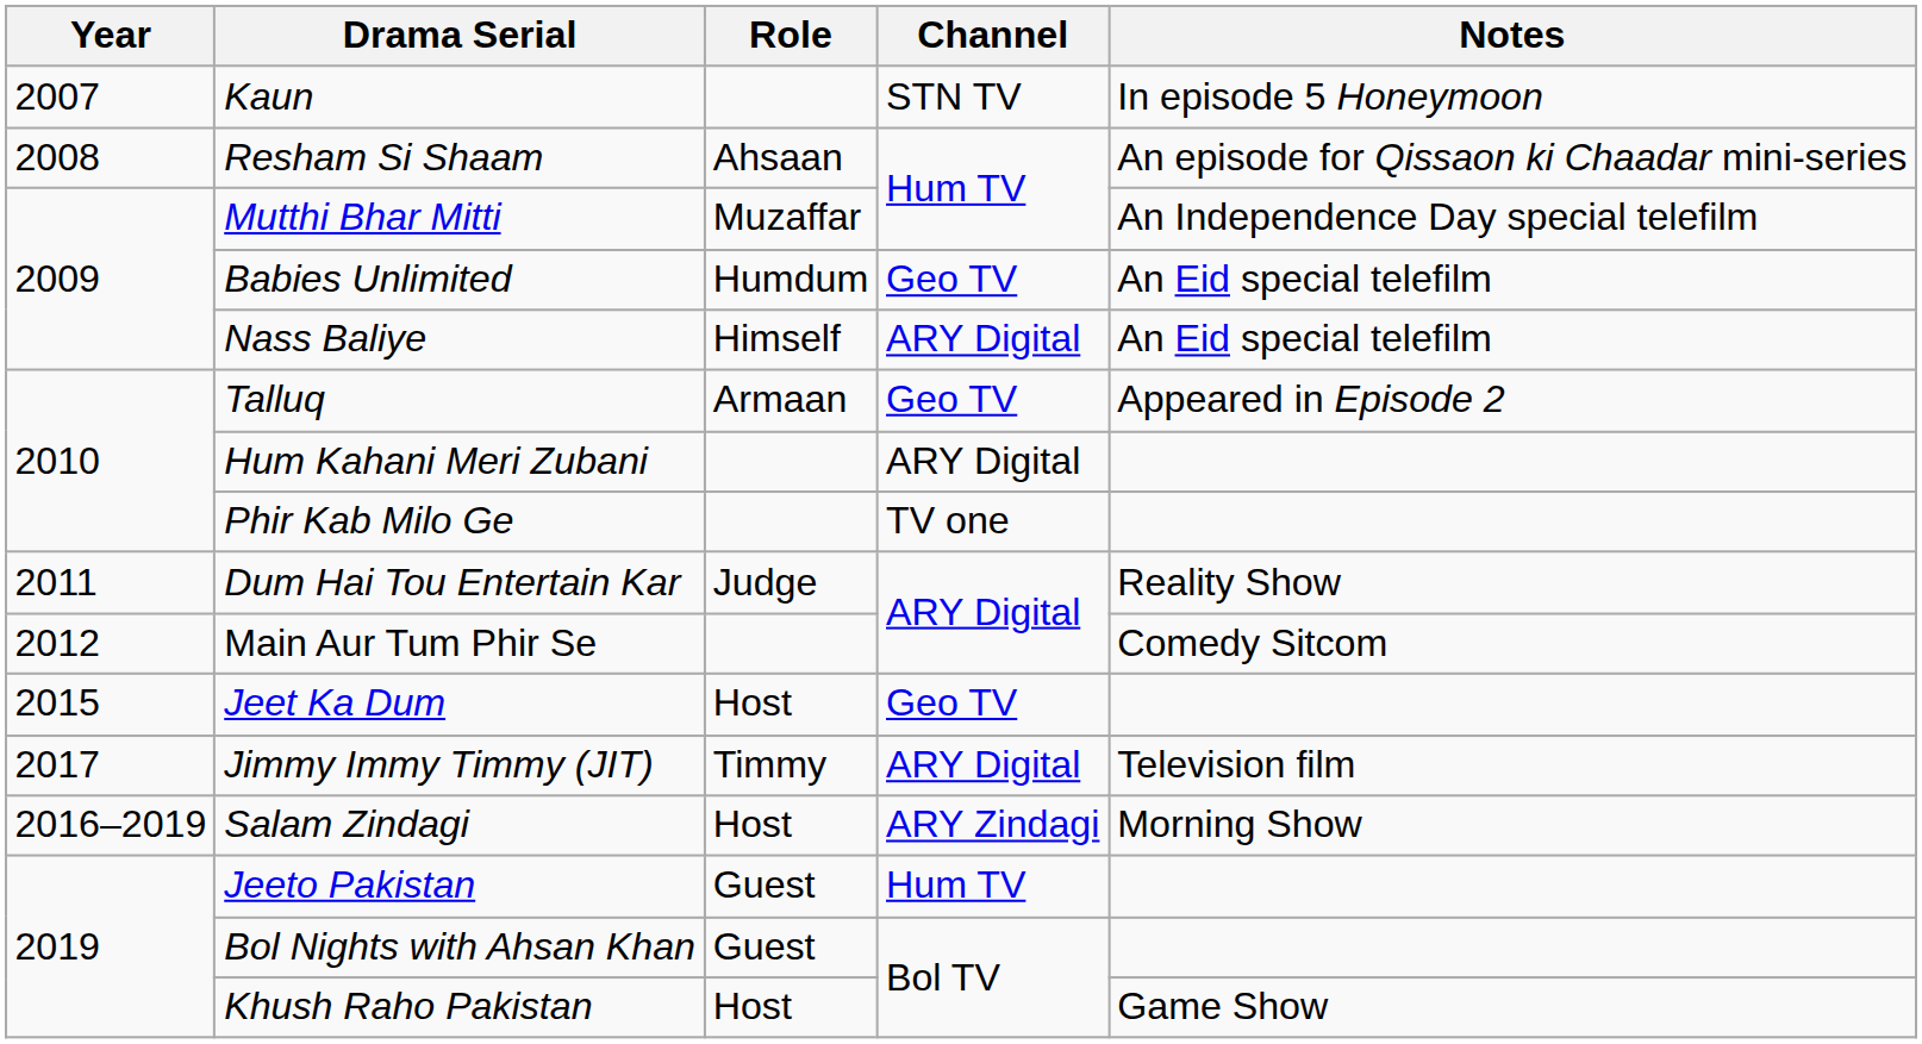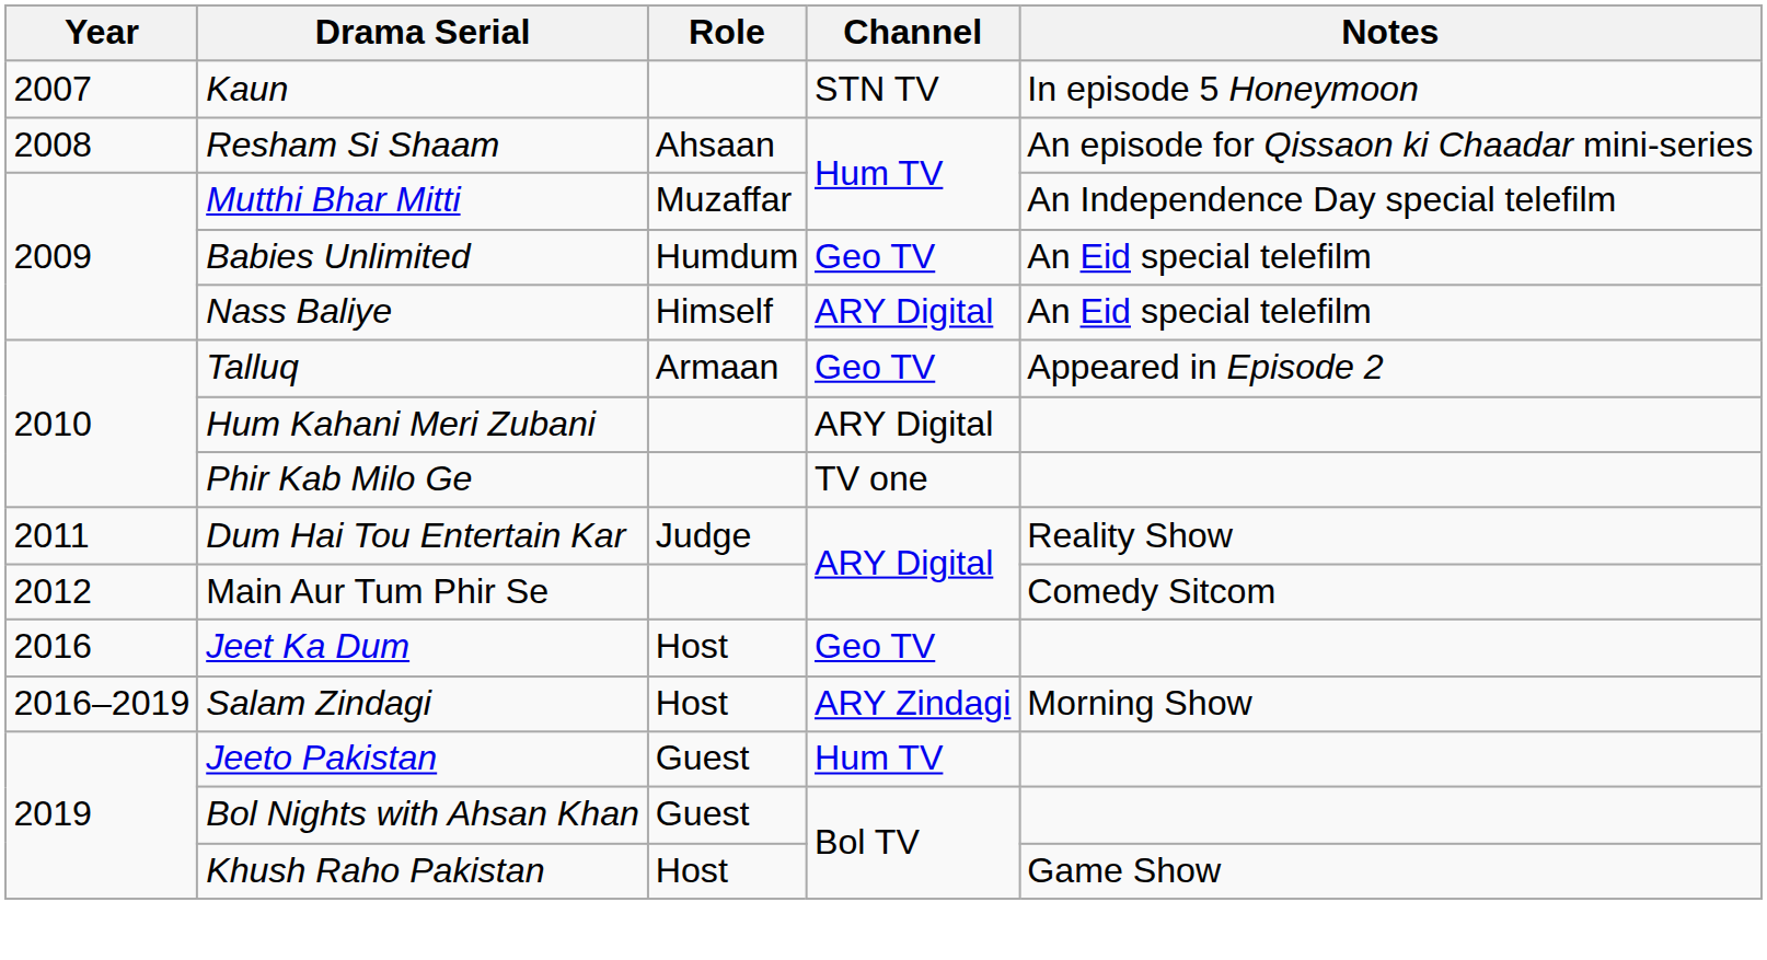Jeet Ka Dum | Year: 2015 -> 2016
- row: 2017 | Jimmy Immy Timmy (JIT) | Timmy | ARY Digital | Television film
